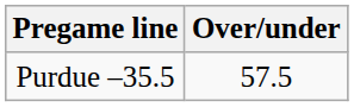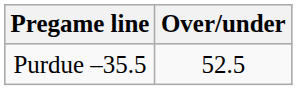Purdue –35.5 | Over/under: 57.5 -> 52.5
